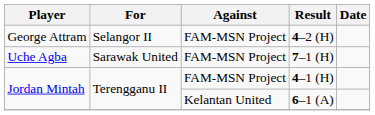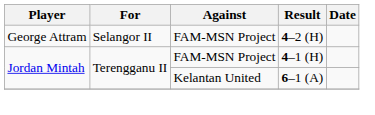- row: Uche Agba | Sarawak United | FAM-MSN Project | 7–1 (H)
